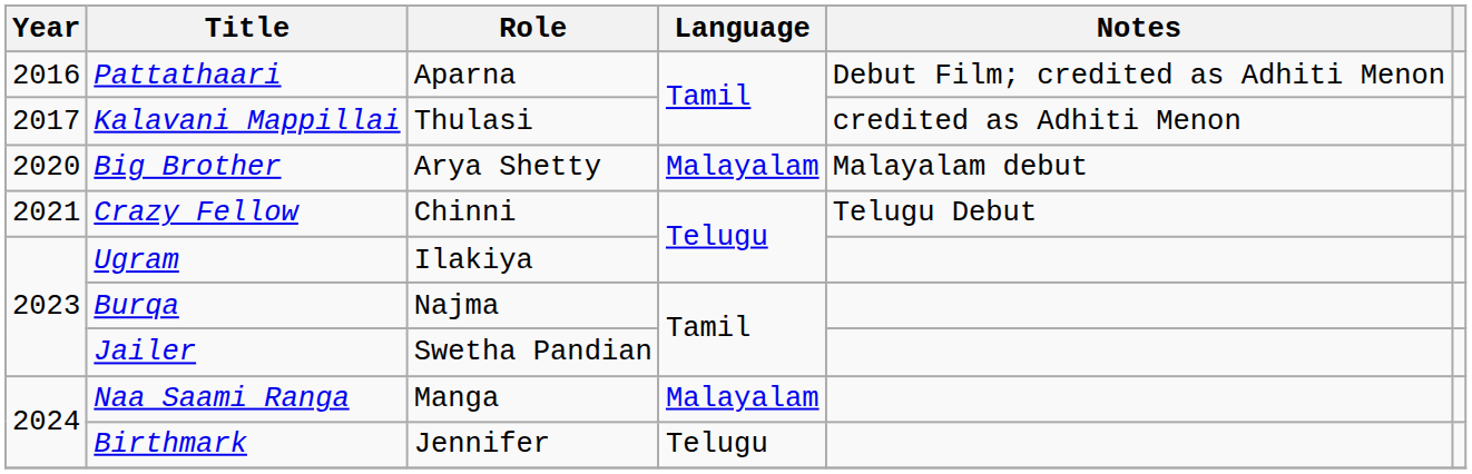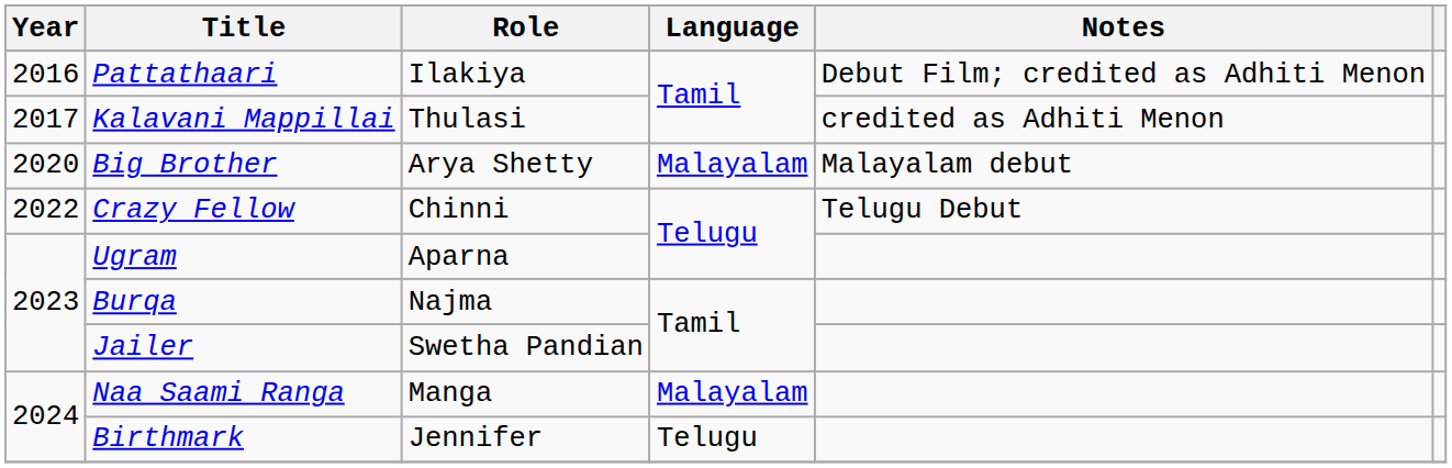Pattathaari | Role: Aparna -> Ilakiya
Crazy Fellow | Year: 2021 -> 2022
Ugram | Role: Ilakiya -> Aparna
